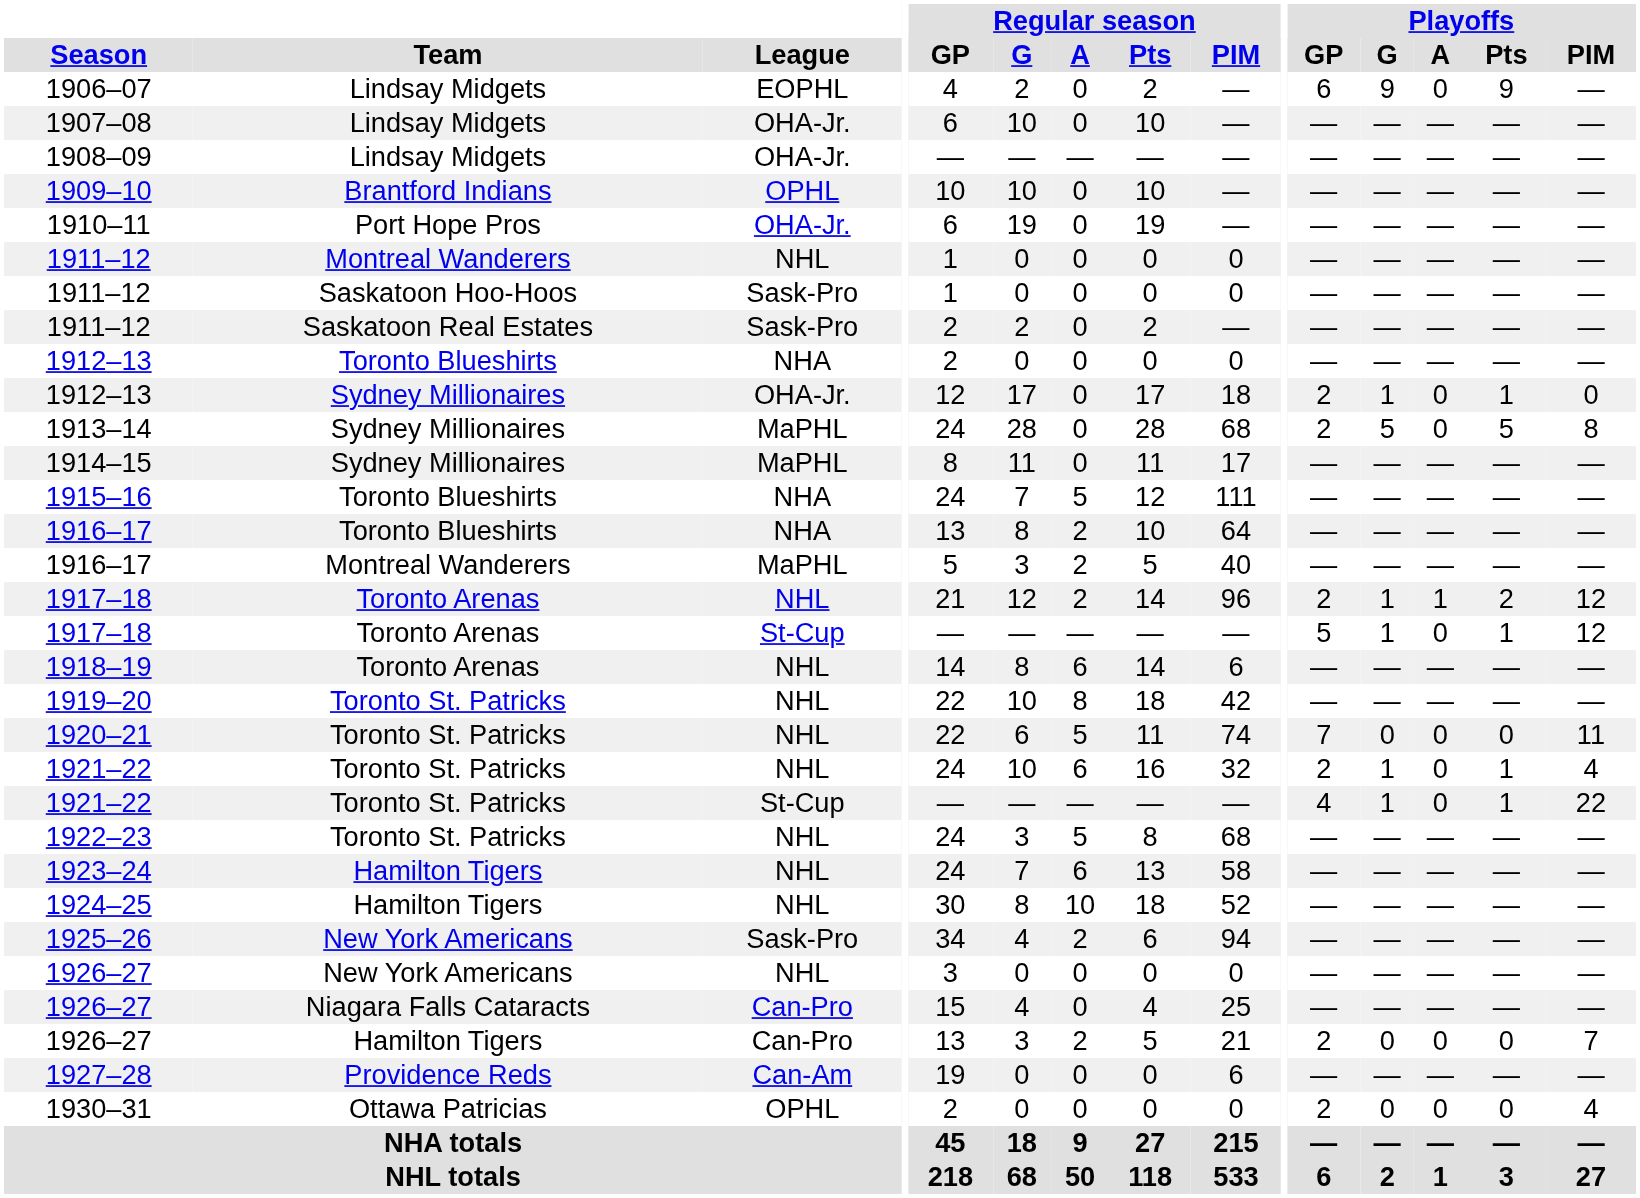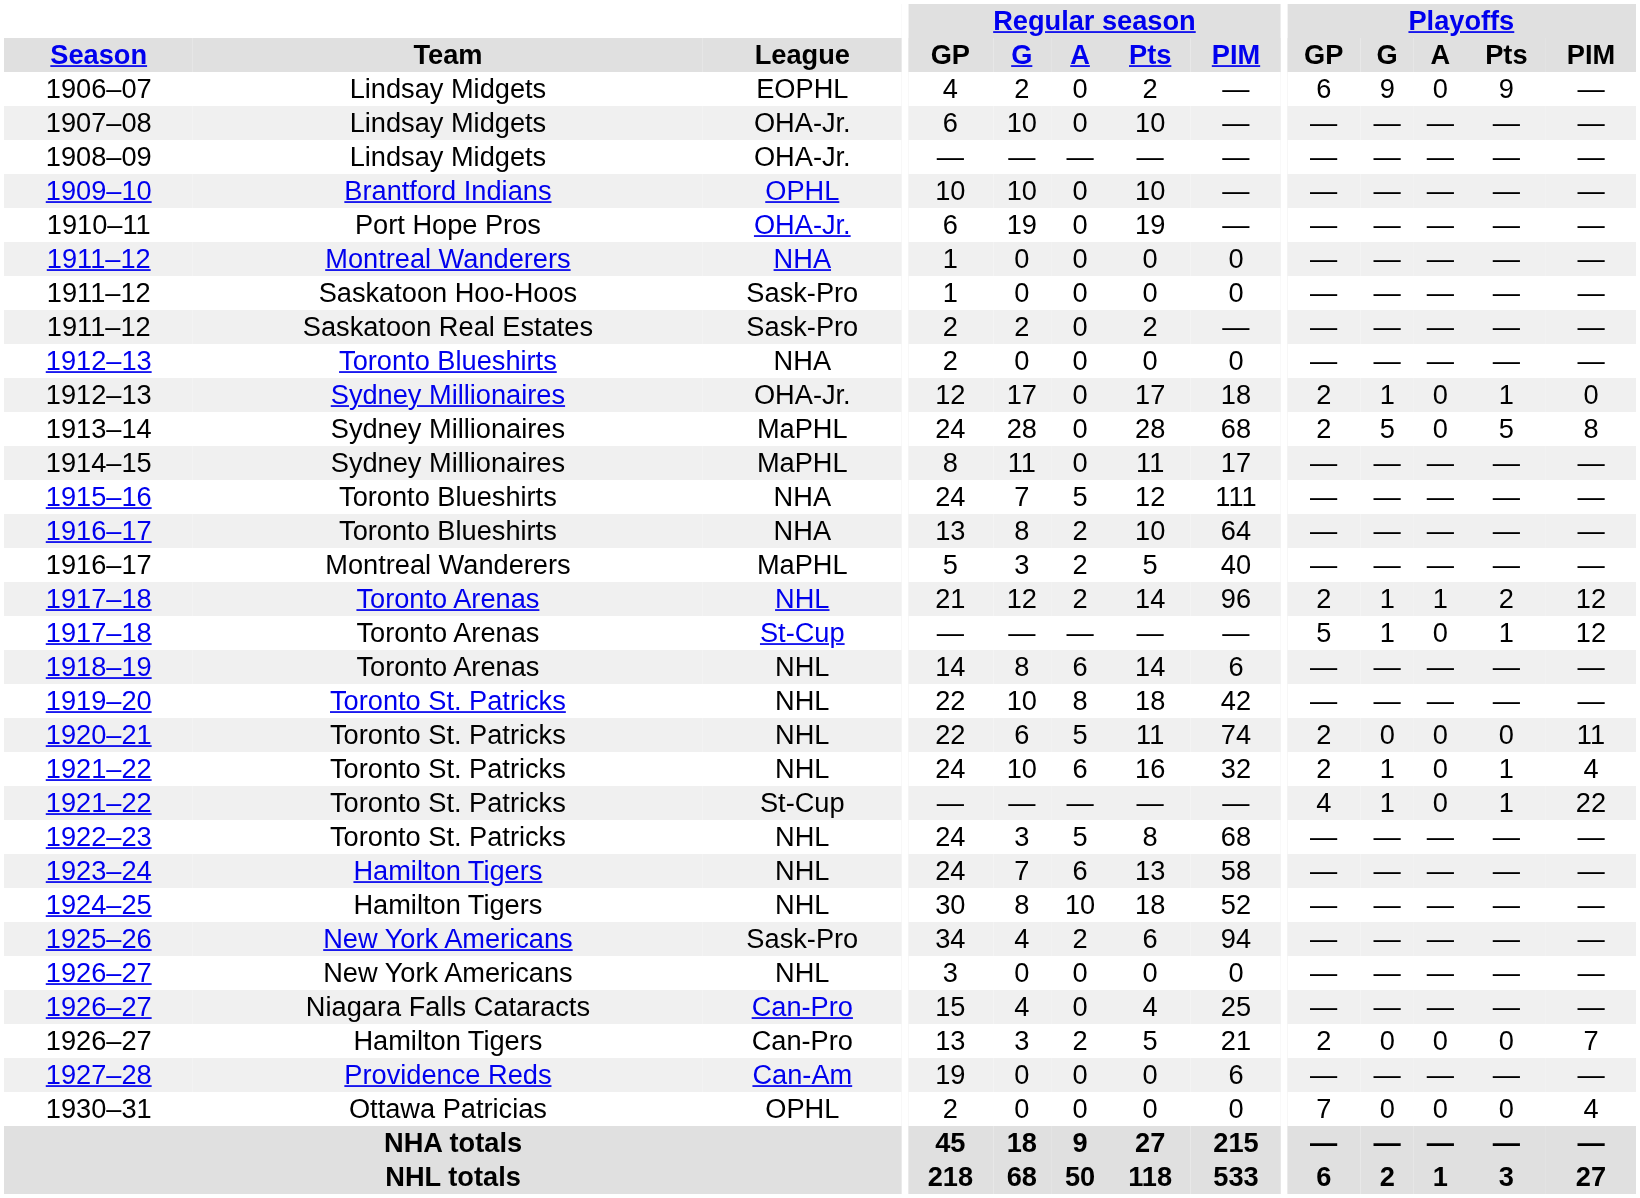1911–12 / Montreal Wanderers | League: NHL -> NHA
1920–21 | Playoffs / GP: 7 -> 2
1930–31 | Playoffs / GP: 2 -> 7
